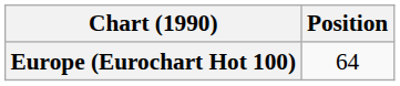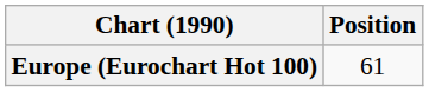Europe (Eurochart Hot 100) | Position: 64 -> 61
